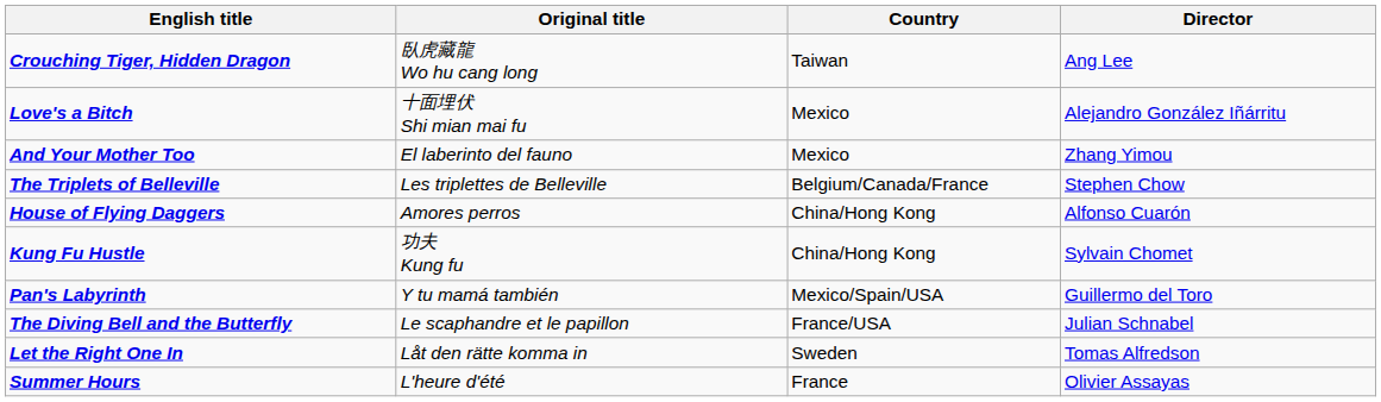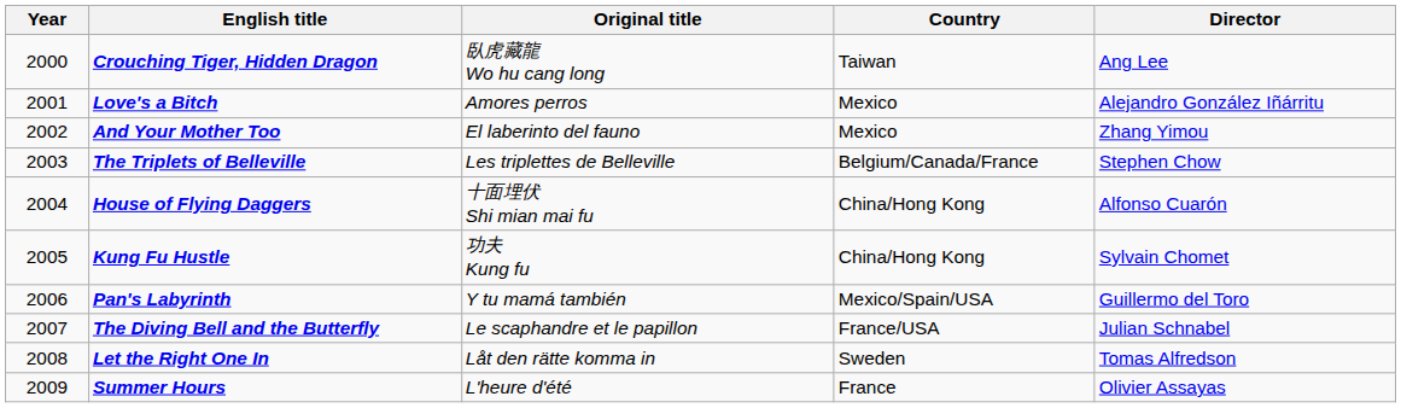+ column: Year | 2000 | 2001 | 2002 | 2003 | 2004 | 2005 | 2006 | 2007 | 2008 | 2009
Love's a Bitch | Original title: 十面埋伏 Shi mian mai fu -> Amores perros
House of Flying Daggers | Original title: Amores perros -> 十面埋伏 Shi mian mai fu
